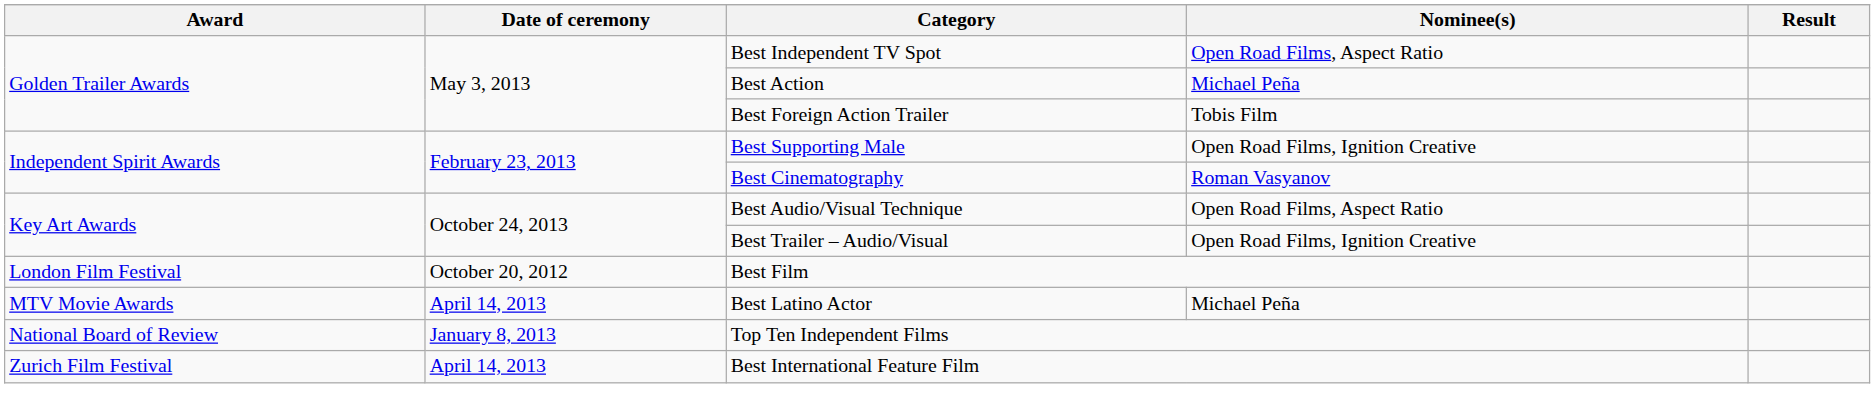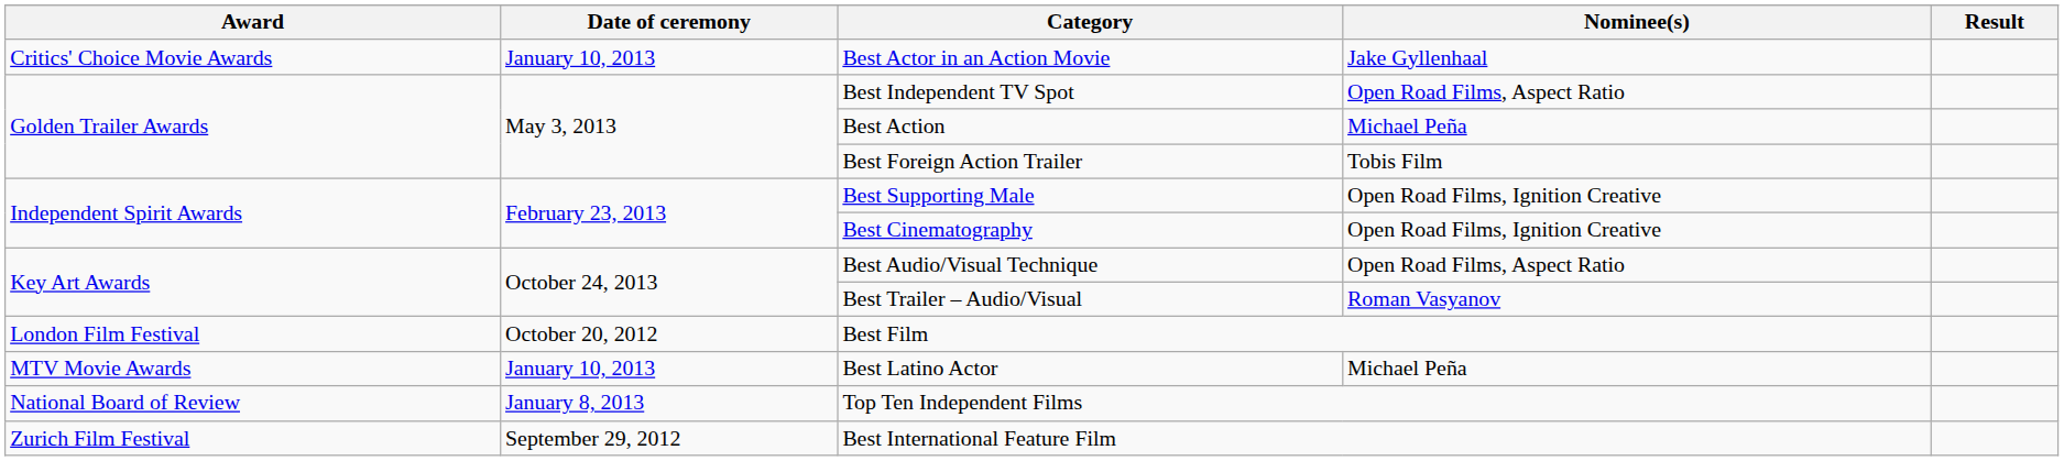+ row: Critics' Choice Movie Awards | January 10, 2013 | Best Actor in an Action Movie | Jake Gyllenhaal
Best Cinematography | Nominee(s): Roman Vasyanov -> Open Road Films, Ignition Creative
Best Trailer – Audio/Visual | Nominee(s): Open Road Films, Ignition Creative -> Roman Vasyanov
Best Latino Actor | Date of ceremony: April 14, 2013 -> January 10, 2013
Best International Feature Film | Date of ceremony: April 14, 2013 -> September 29, 2012
